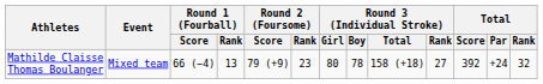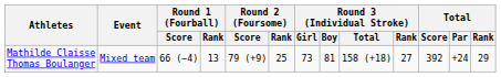Mathilde Claisse Thomas Boulanger | Round 2 (Foursome) / Rank: 23 -> 25
Mathilde Claisse Thomas Boulanger | Round 3 (Individual Stroke) / Girl: 80 -> 73
Mathilde Claisse Thomas Boulanger | Round 3 (Individual Stroke) / Boy: 78 -> 81
Mathilde Claisse Thomas Boulanger | Total / Rank: 32 -> 29
